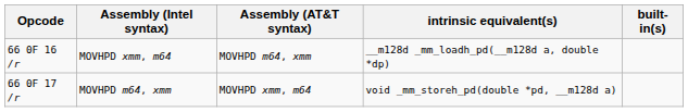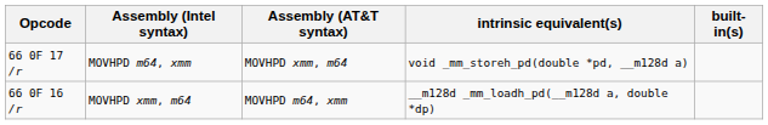rows swapped: 66 0F 16 /r <-> 66 0F 17 /r
